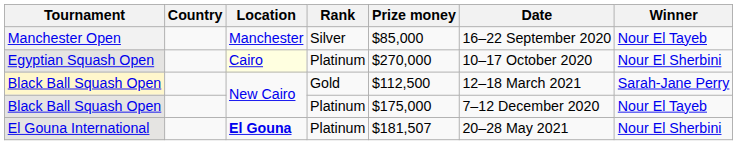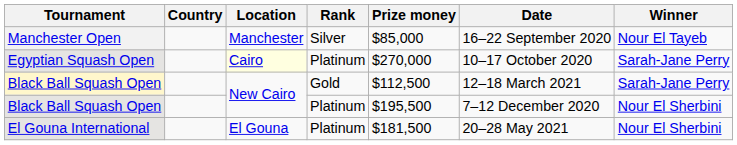Egyptian Squash Open | Winner: Nour El Sherbini -> Sarah-Jane Perry
Black Ball Squash Open / Platinum | Prize money: $175,000 -> $195,500
Black Ball Squash Open / Platinum | Winner: Nour El Tayeb -> Nour El Sherbini
El Gouna International | Location: bold -> normal
El Gouna International | Prize money: $181,507 -> $181,500
